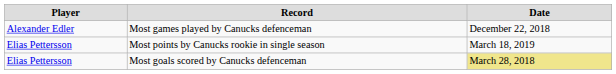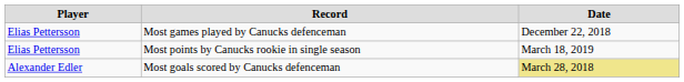Most games played by Canucks defenceman | Player: Alexander Edler -> Elias Pettersson
Most goals scored by Canucks defenceman | Player: Elias Pettersson -> Alexander Edler
